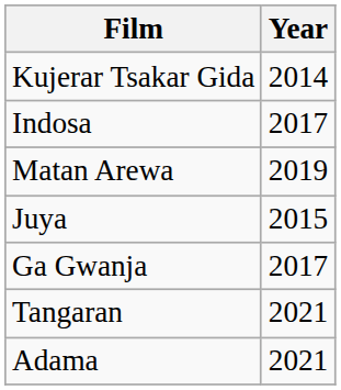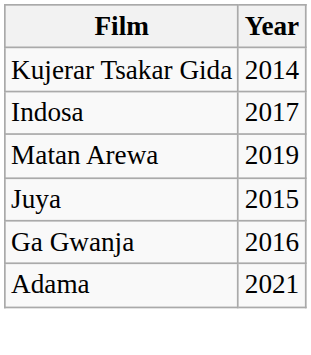Ga Gwanja | Year: 2017 -> 2016
- row: Tangaran | 2021
